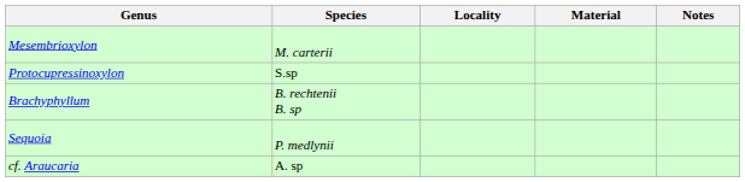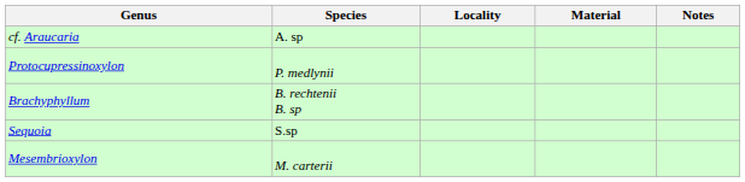rows swapped: Mesembrioxylon <-> cf. Araucaria
Protocupressinoxylon | Species: S.sp -> P. medlynii
Sequoia | Species: P. medlynii -> S.sp
